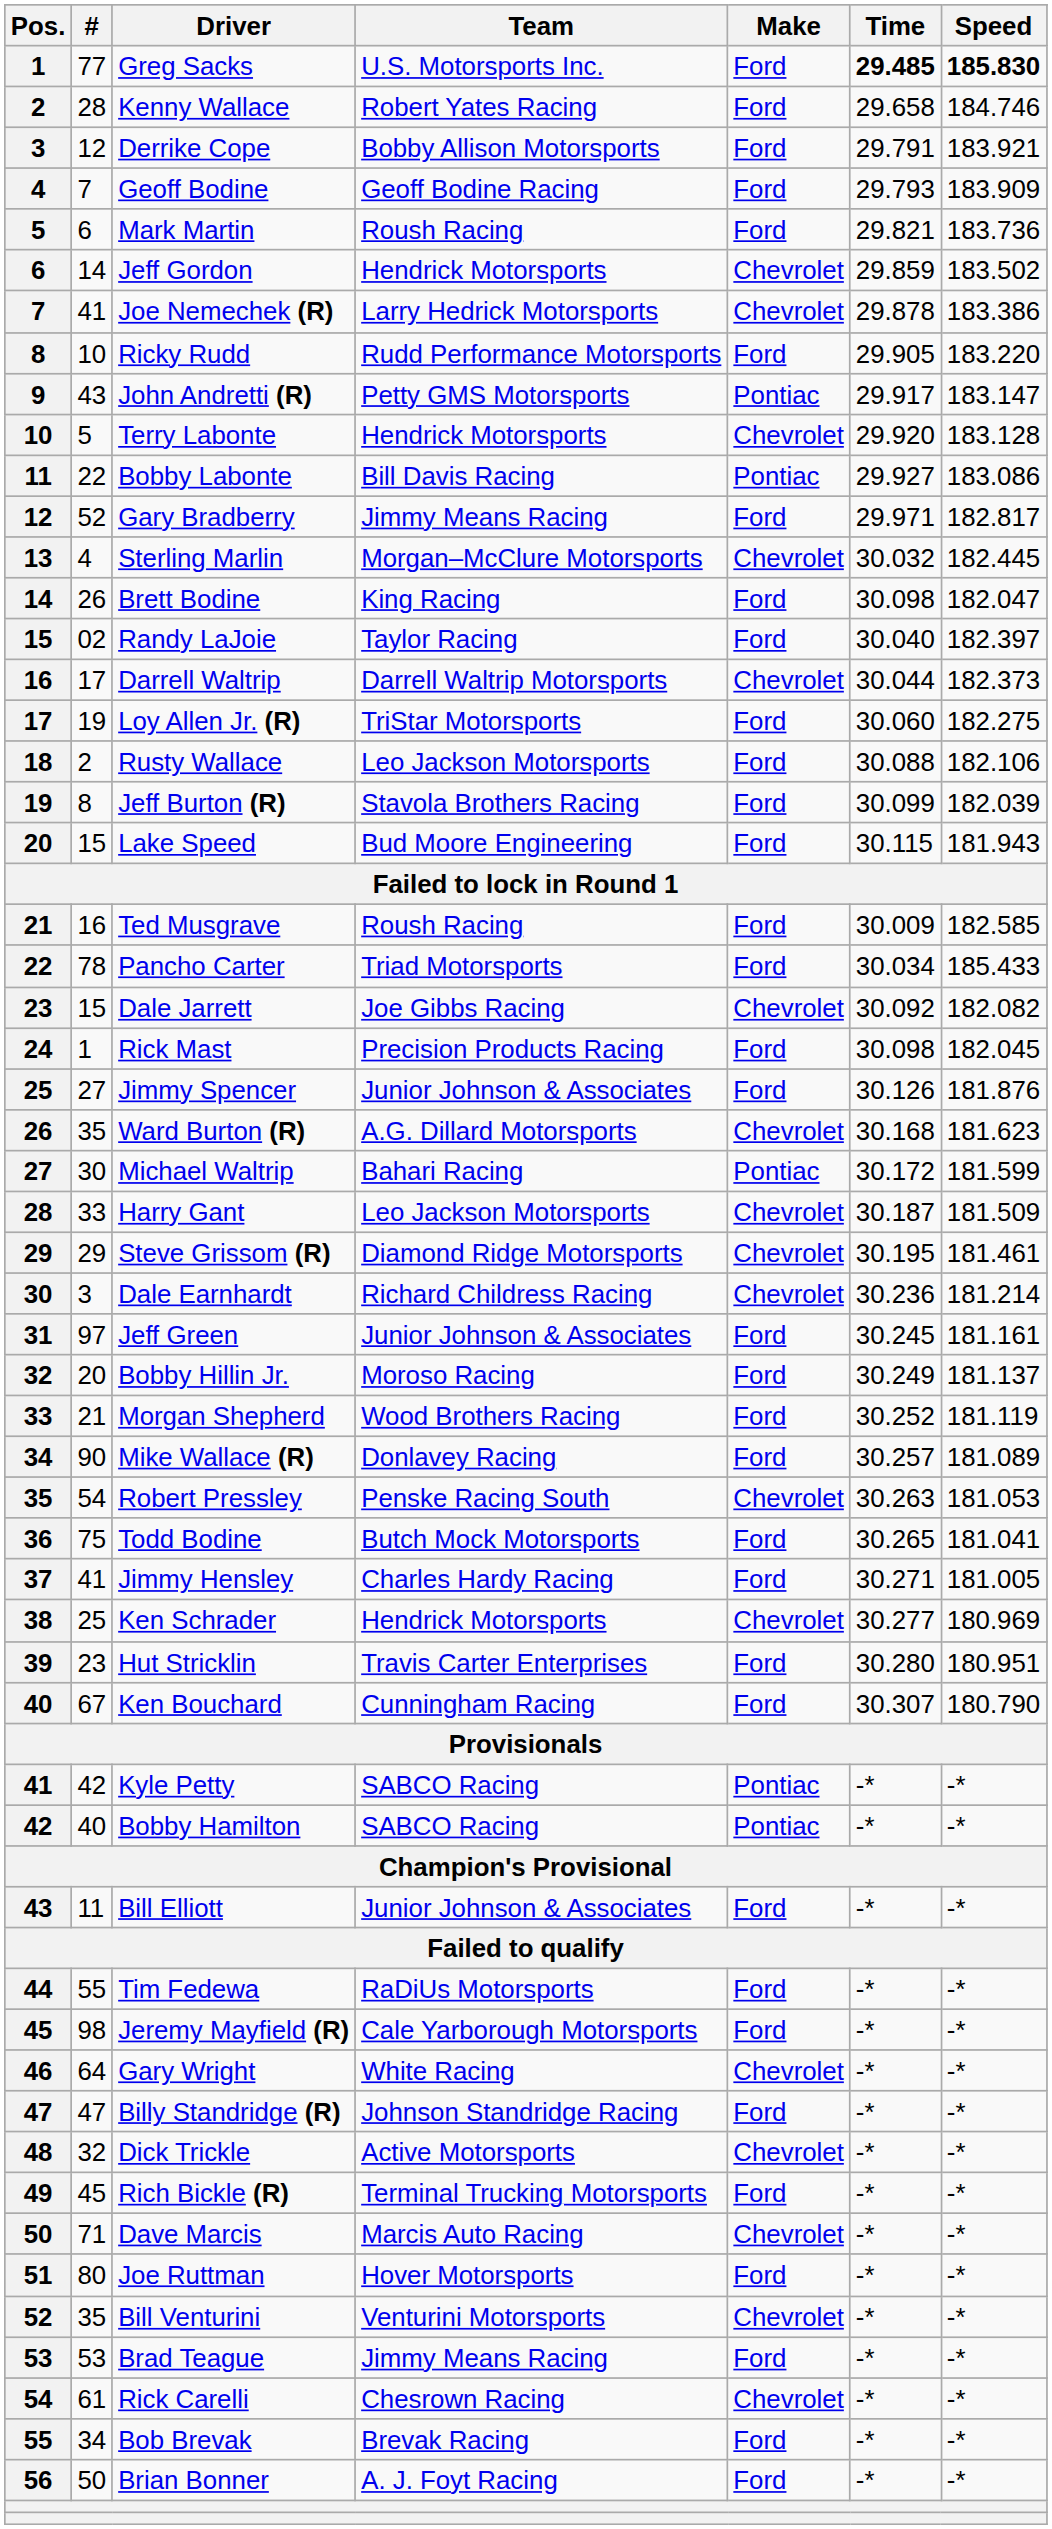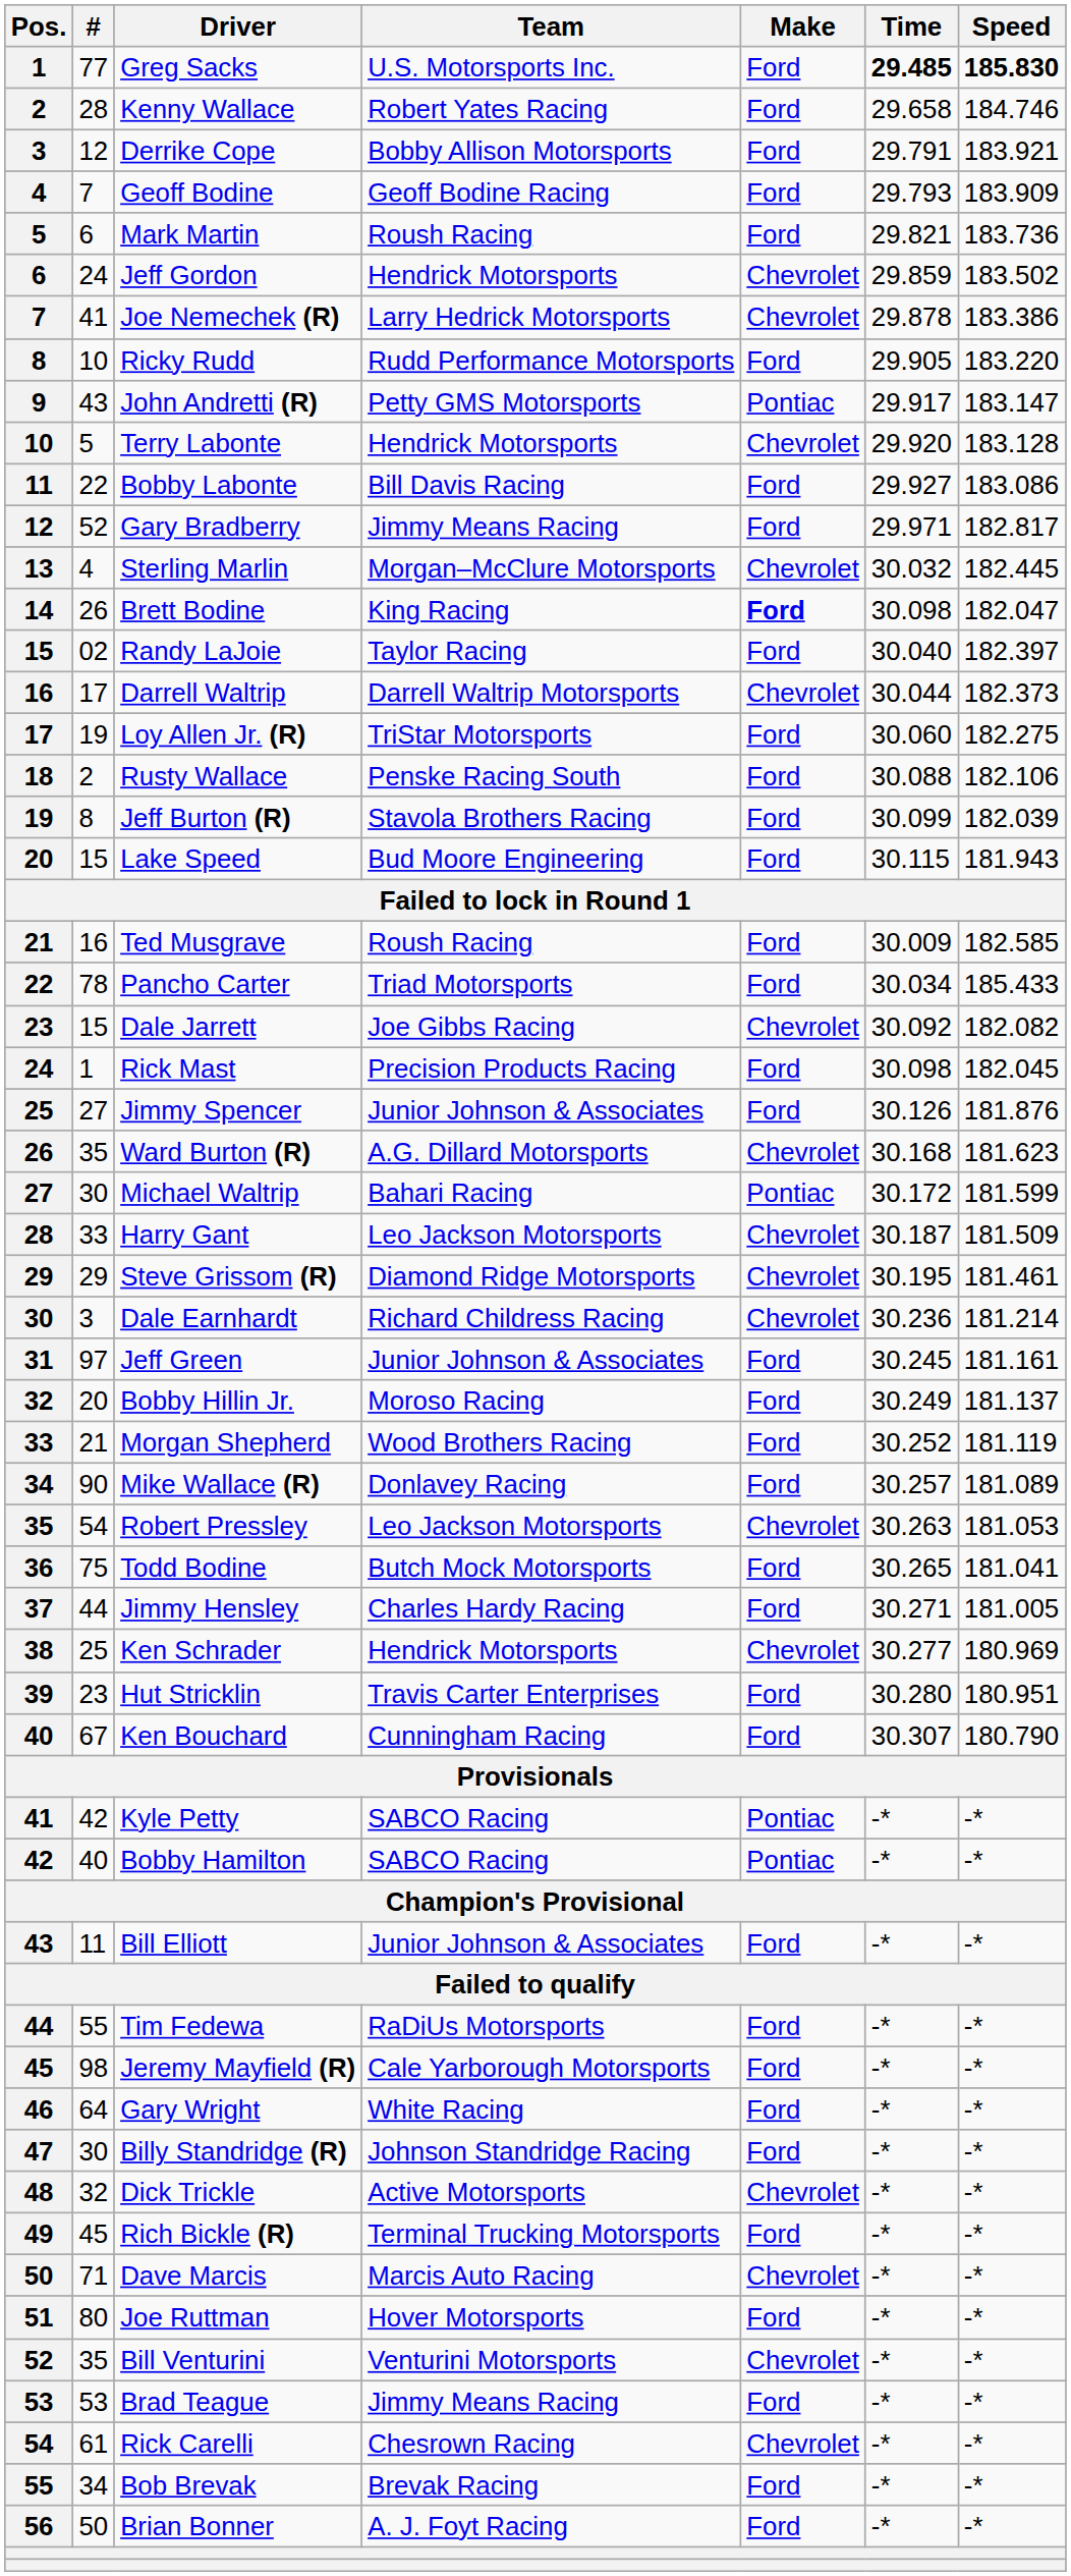Jeff Gordon | #: 14 -> 24
Bobby Labonte | Make: Pontiac -> Ford
Brett Bodine | Make: normal -> bold
Rusty Wallace | Team: Leo Jackson Motorsports -> Penske Racing South
Robert Pressley | Team: Penske Racing South -> Leo Jackson Motorsports
Jimmy Hensley | #: 41 -> 44
Gary Wright | Make: Chevrolet -> Ford
Billy Standridge (R) | #: 47 -> 30
